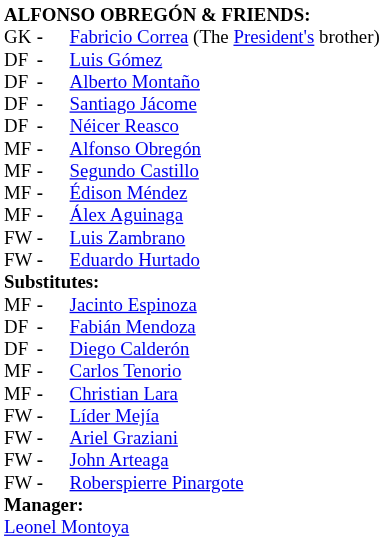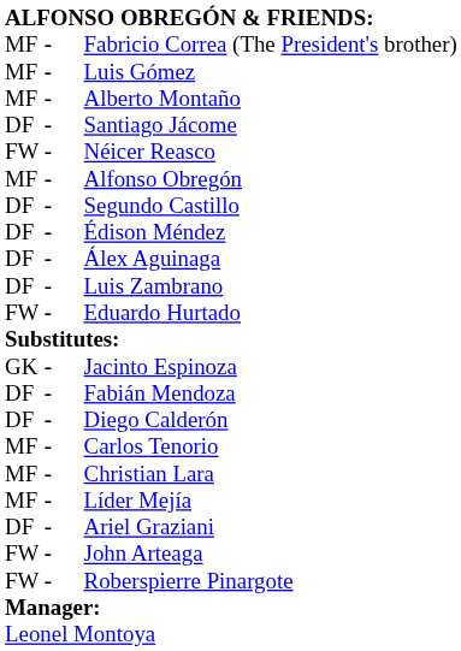Fabricio Correa (The President's brother) | column 1: GK -> MF
Luis Gómez | column 1: DF -> MF
Alberto Montaño | column 1: DF -> MF
Néicer Reasco | column 1: DF -> FW
Segundo Castillo | column 1: MF -> DF
Édison Méndez | column 1: MF -> DF
Álex Aguinaga | column 1: MF -> DF
Luis Zambrano | column 1: FW -> DF
Jacinto Espinoza | column 1: MF -> GK
Líder Mejía | column 1: FW -> MF
Ariel Graziani | column 1: FW -> DF
